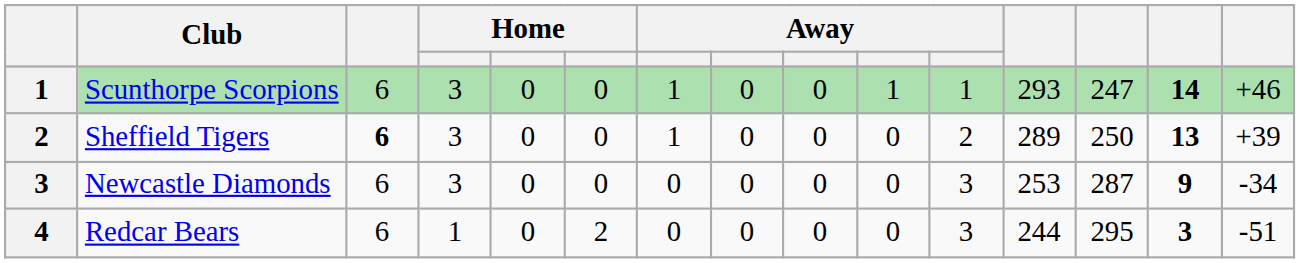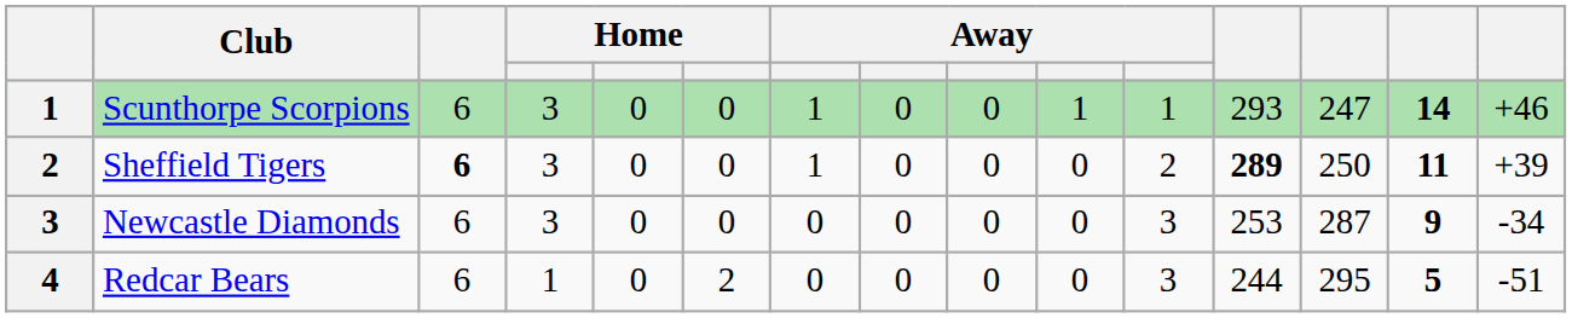Sheffield Tigers | column 12: normal -> bold
Sheffield Tigers | column 14: 13 -> 11
Redcar Bears | column 14: 3 -> 5
